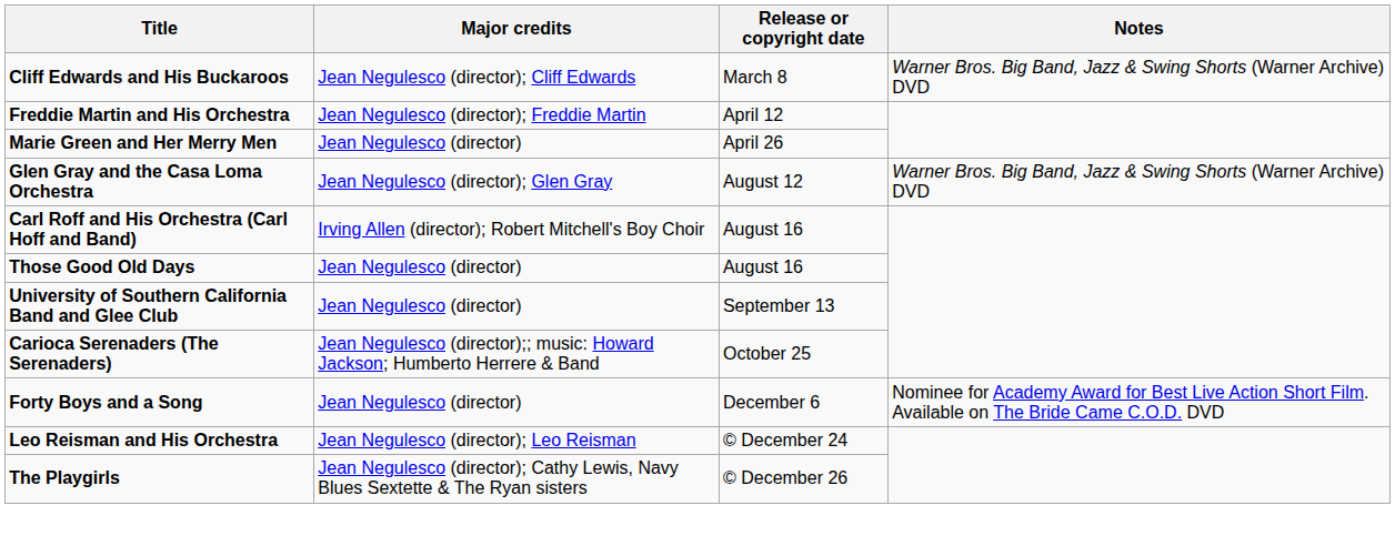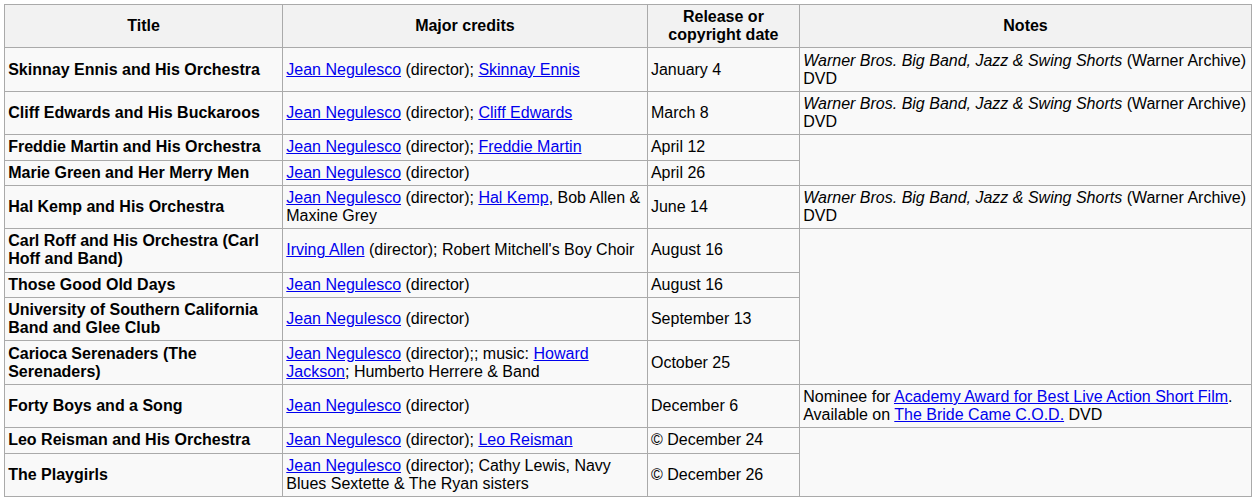+ row: Skinnay Ennis and His Orchestra | Jean Negulesco (director); Skinnay Ennis | January 4 | Warner Bros. Big Band, Jazz & Swing Shorts (Warner Archive) DVD
+ row: Hal Kemp and His Orchestra | Jean Negulesco (director); Hal Kemp, Bob Allen & Maxine Grey | June 14 | Warner Bros. Big Band, Jazz & Swing Shorts (Warner Archive) DVD
- row: Glen Gray and the Casa Loma Orchestra | Jean Negulesco (director); Glen Gray | August 12 | Warner Bros. Big Band, Jazz & Swing Shorts (Warner Archive) DVD
